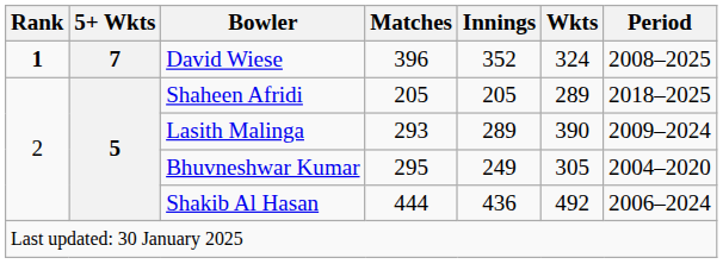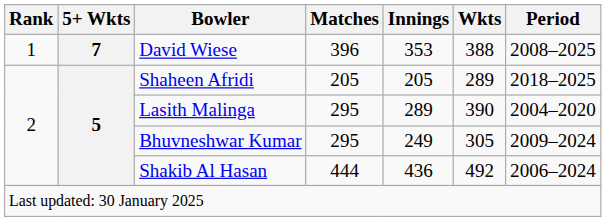David Wiese | Rank: bold -> normal
David Wiese | Innings: 352 -> 353
David Wiese | Wkts: 324 -> 388
Lasith Malinga | Matches: 293 -> 295
Lasith Malinga | Period: 2009–2024 -> 2004–2020
Bhuvneshwar Kumar | Period: 2004–2020 -> 2009–2024
